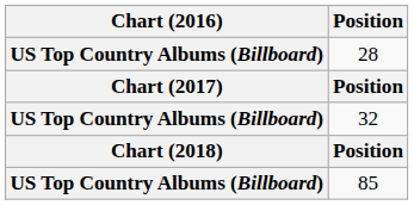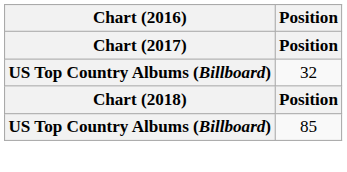- row: US Top Country Albums (Billboard) | 28
